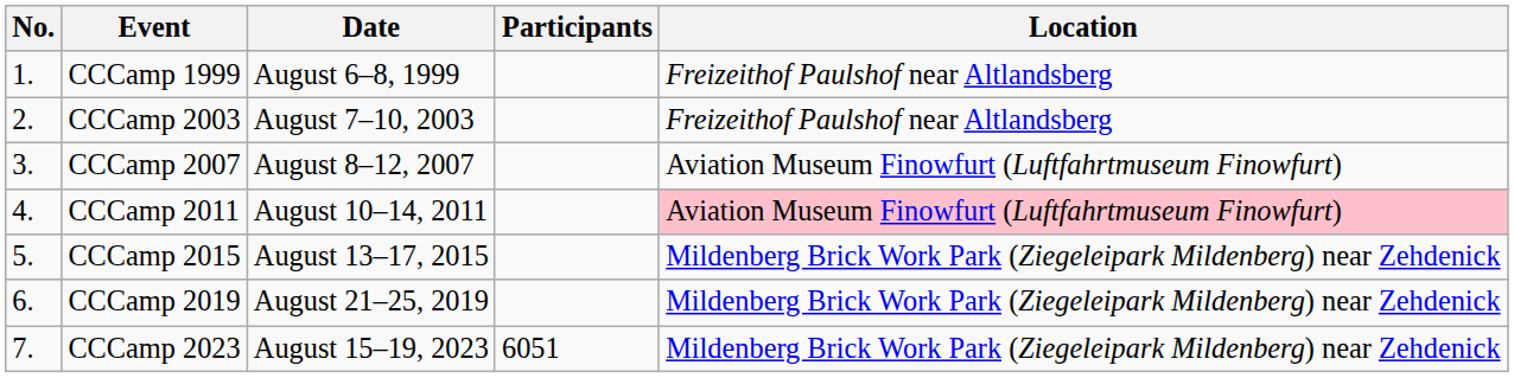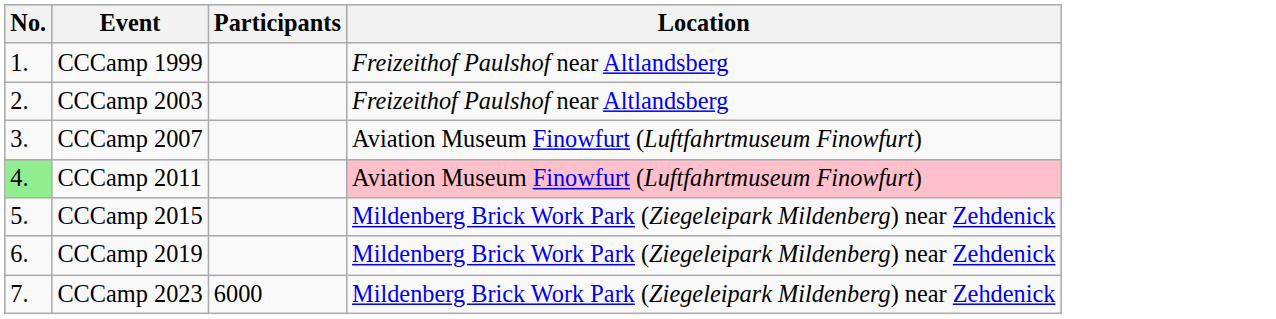- column: Date | August 6–8, 1999 | August 7–10, 2003 | August 8–12, 2007 | August 10–14, 2011 | August 13–17, 2015 | August 21–25, 2019 | August 15–19, 2023
CCCamp 2011 | No.: no background -> lightgreen background
CCCamp 2023 | Participants: 6051 -> 6000
